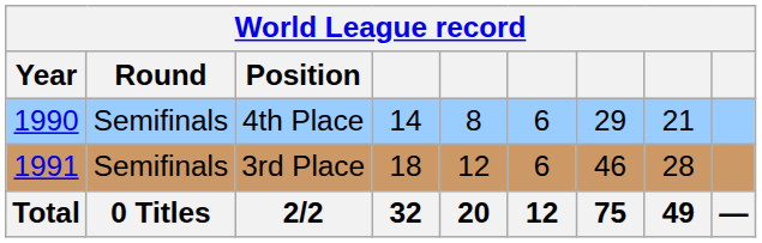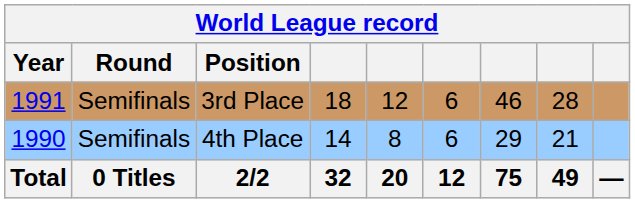rows swapped: 4th Place <-> 3rd Place
